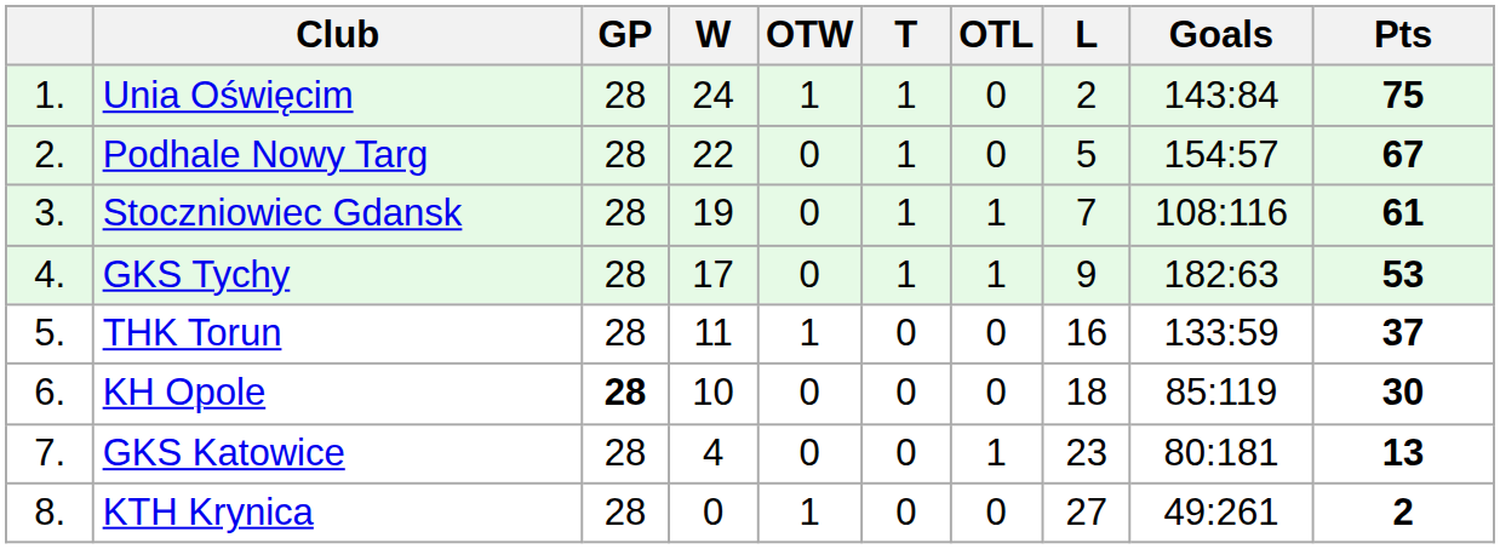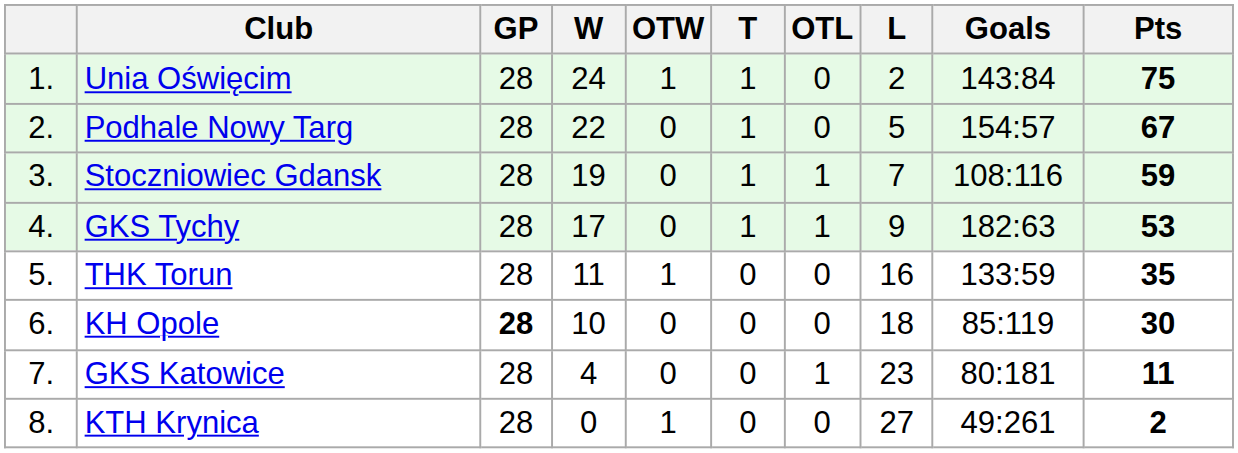Stoczniowiec Gdansk | Pts: 61 -> 59
THK Torun | Pts: 37 -> 35
GKS Katowice | Pts: 13 -> 11
